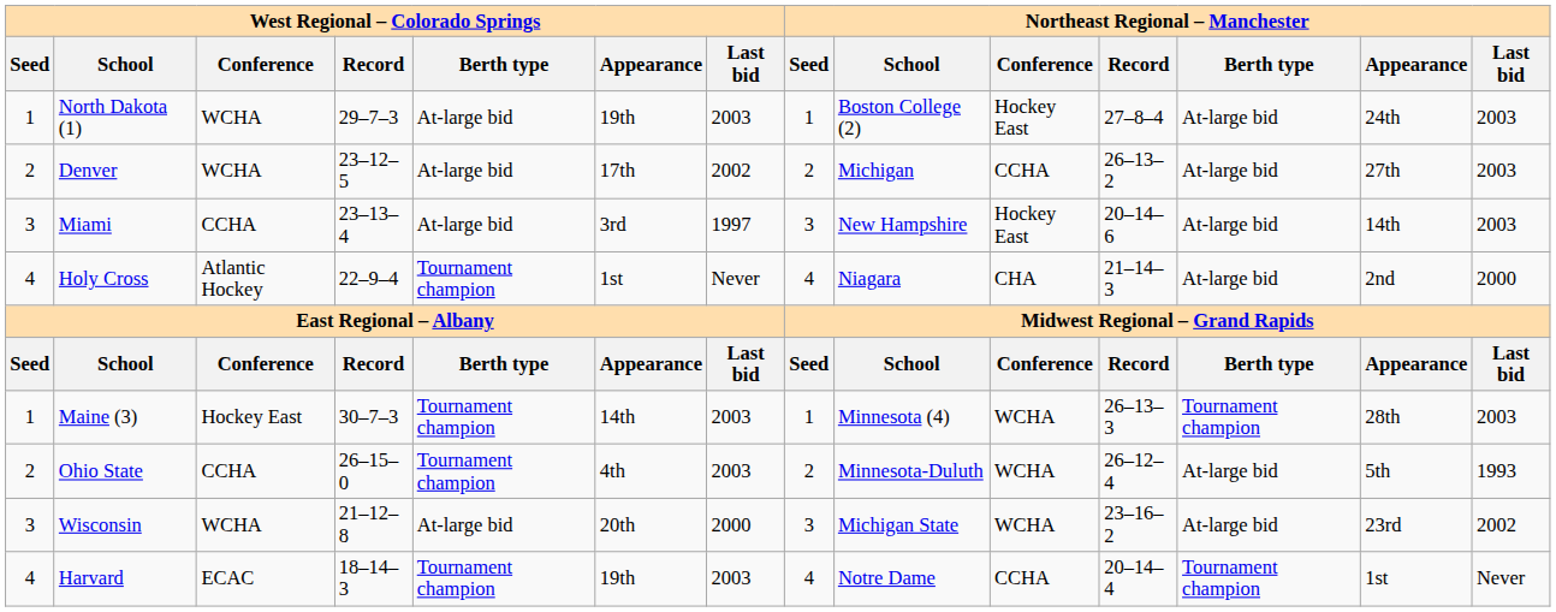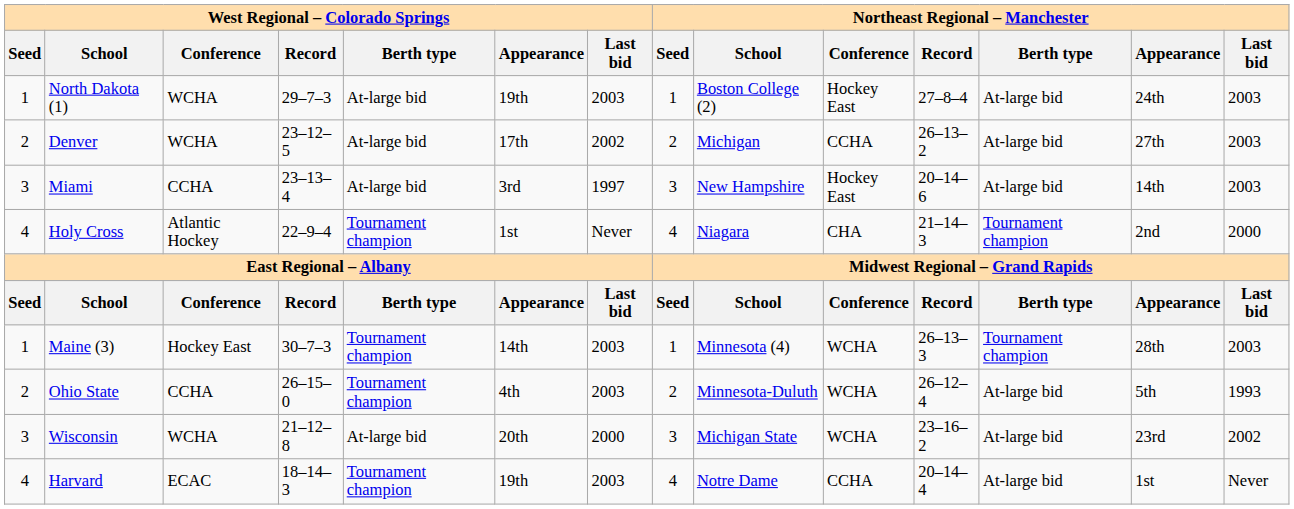Holy Cross | Northeast Regional – Manchester / Berth type: At-large bid -> Tournament champion
Harvard | Northeast Regional – Manchester / Berth type: Tournament champion -> At-large bid
